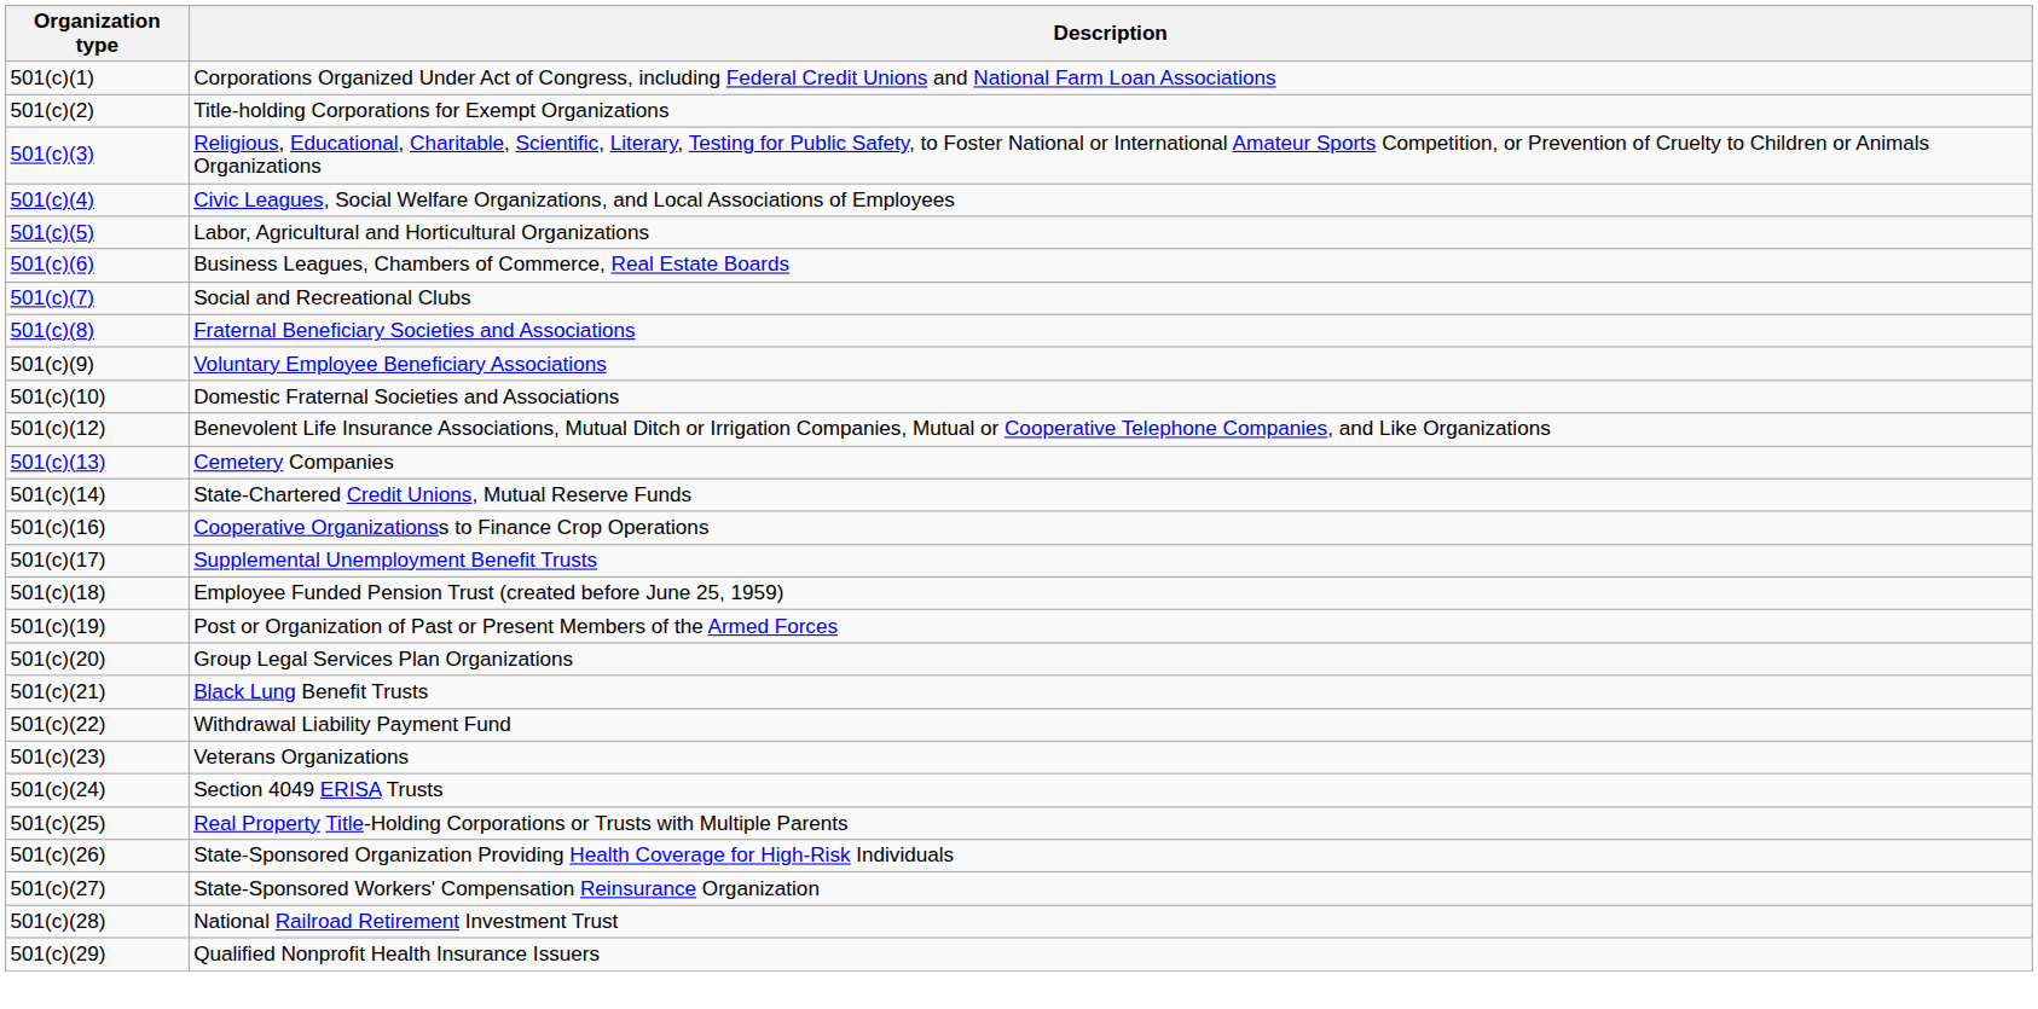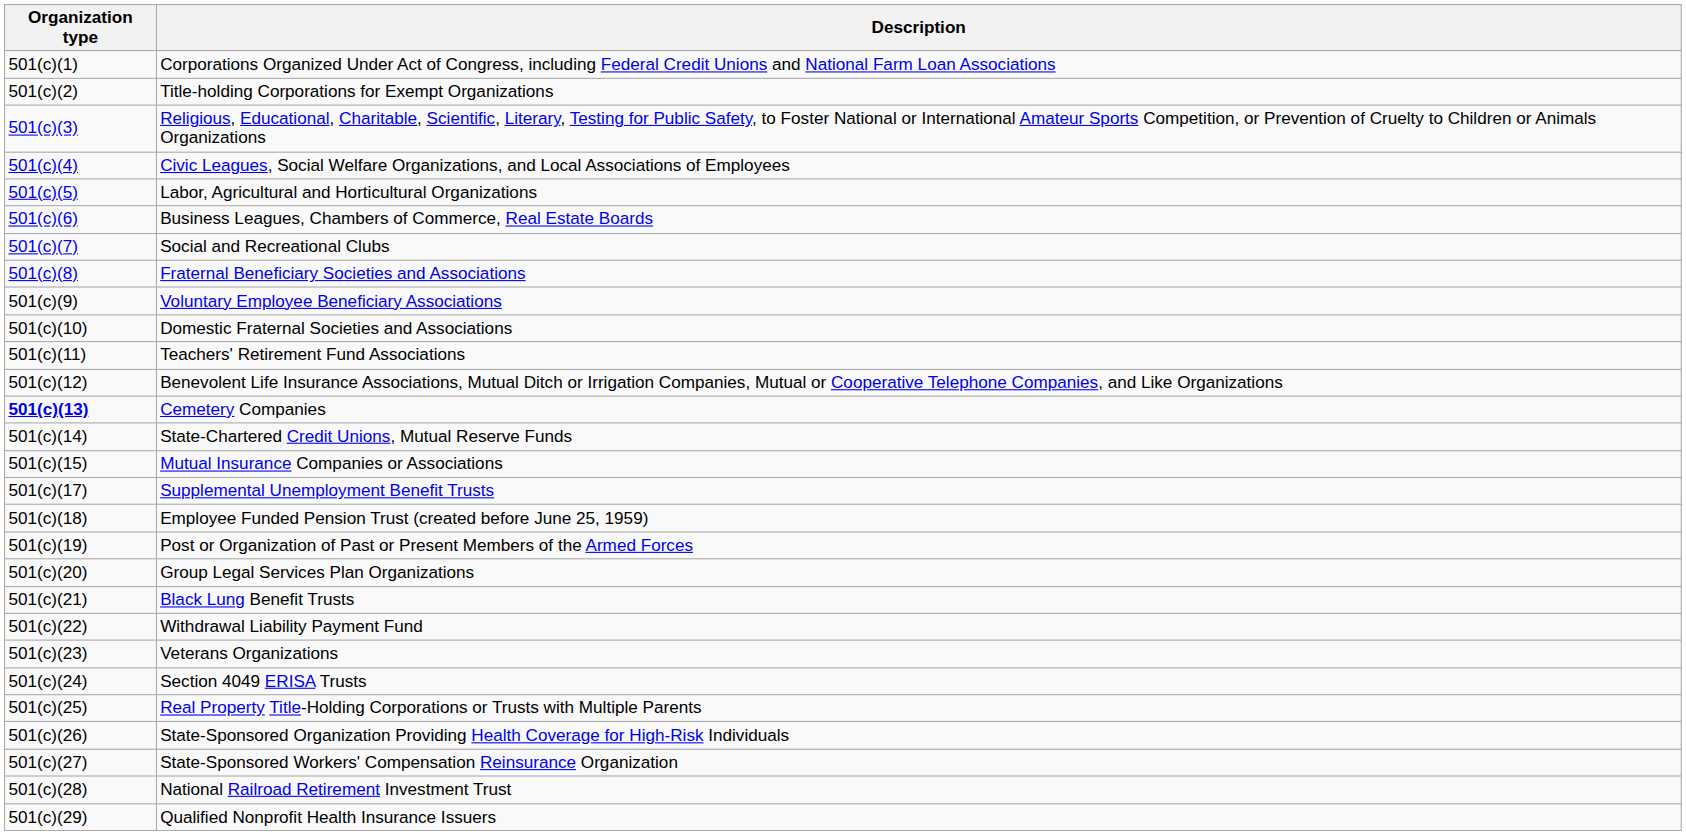+ row: 501(c)(11) | Teachers' Retirement Fund Associations
Cemetery Companies | Organization type: normal -> bold
+ row: 501(c)(15) | Mutual Insurance Companies or Associations
- row: 501(c)(16) | Cooperative Organizationss to Finance Crop Operations
